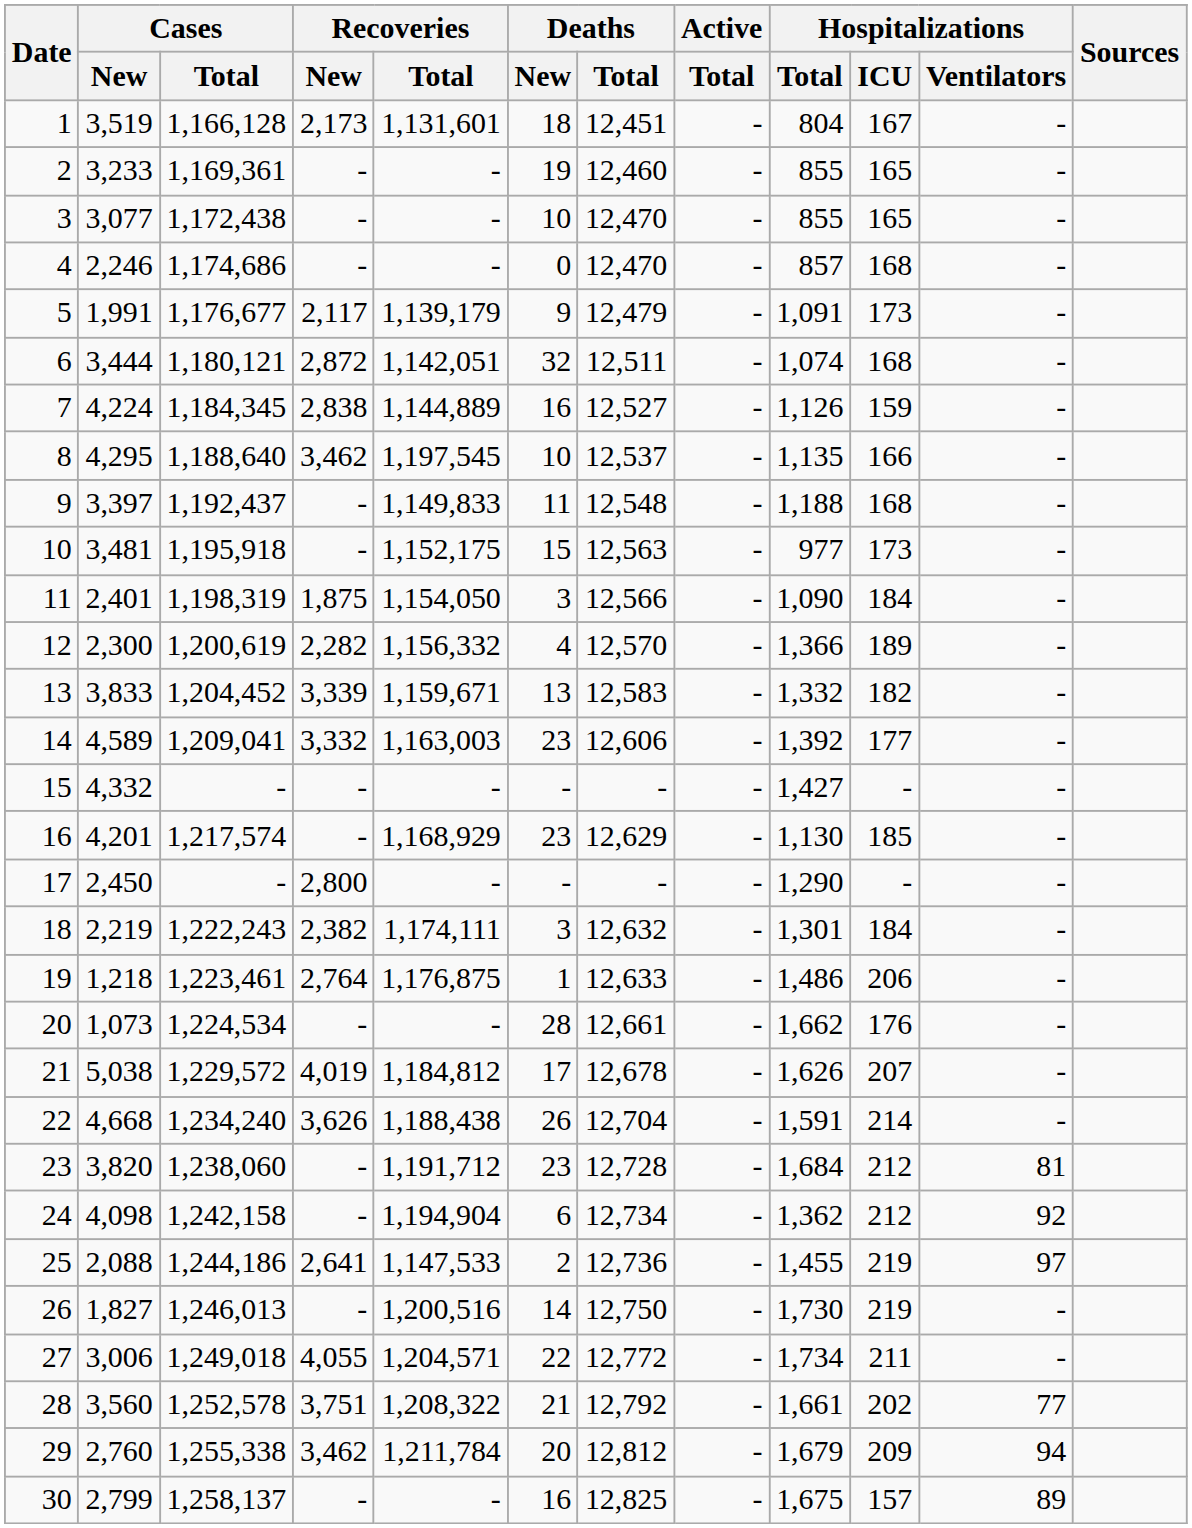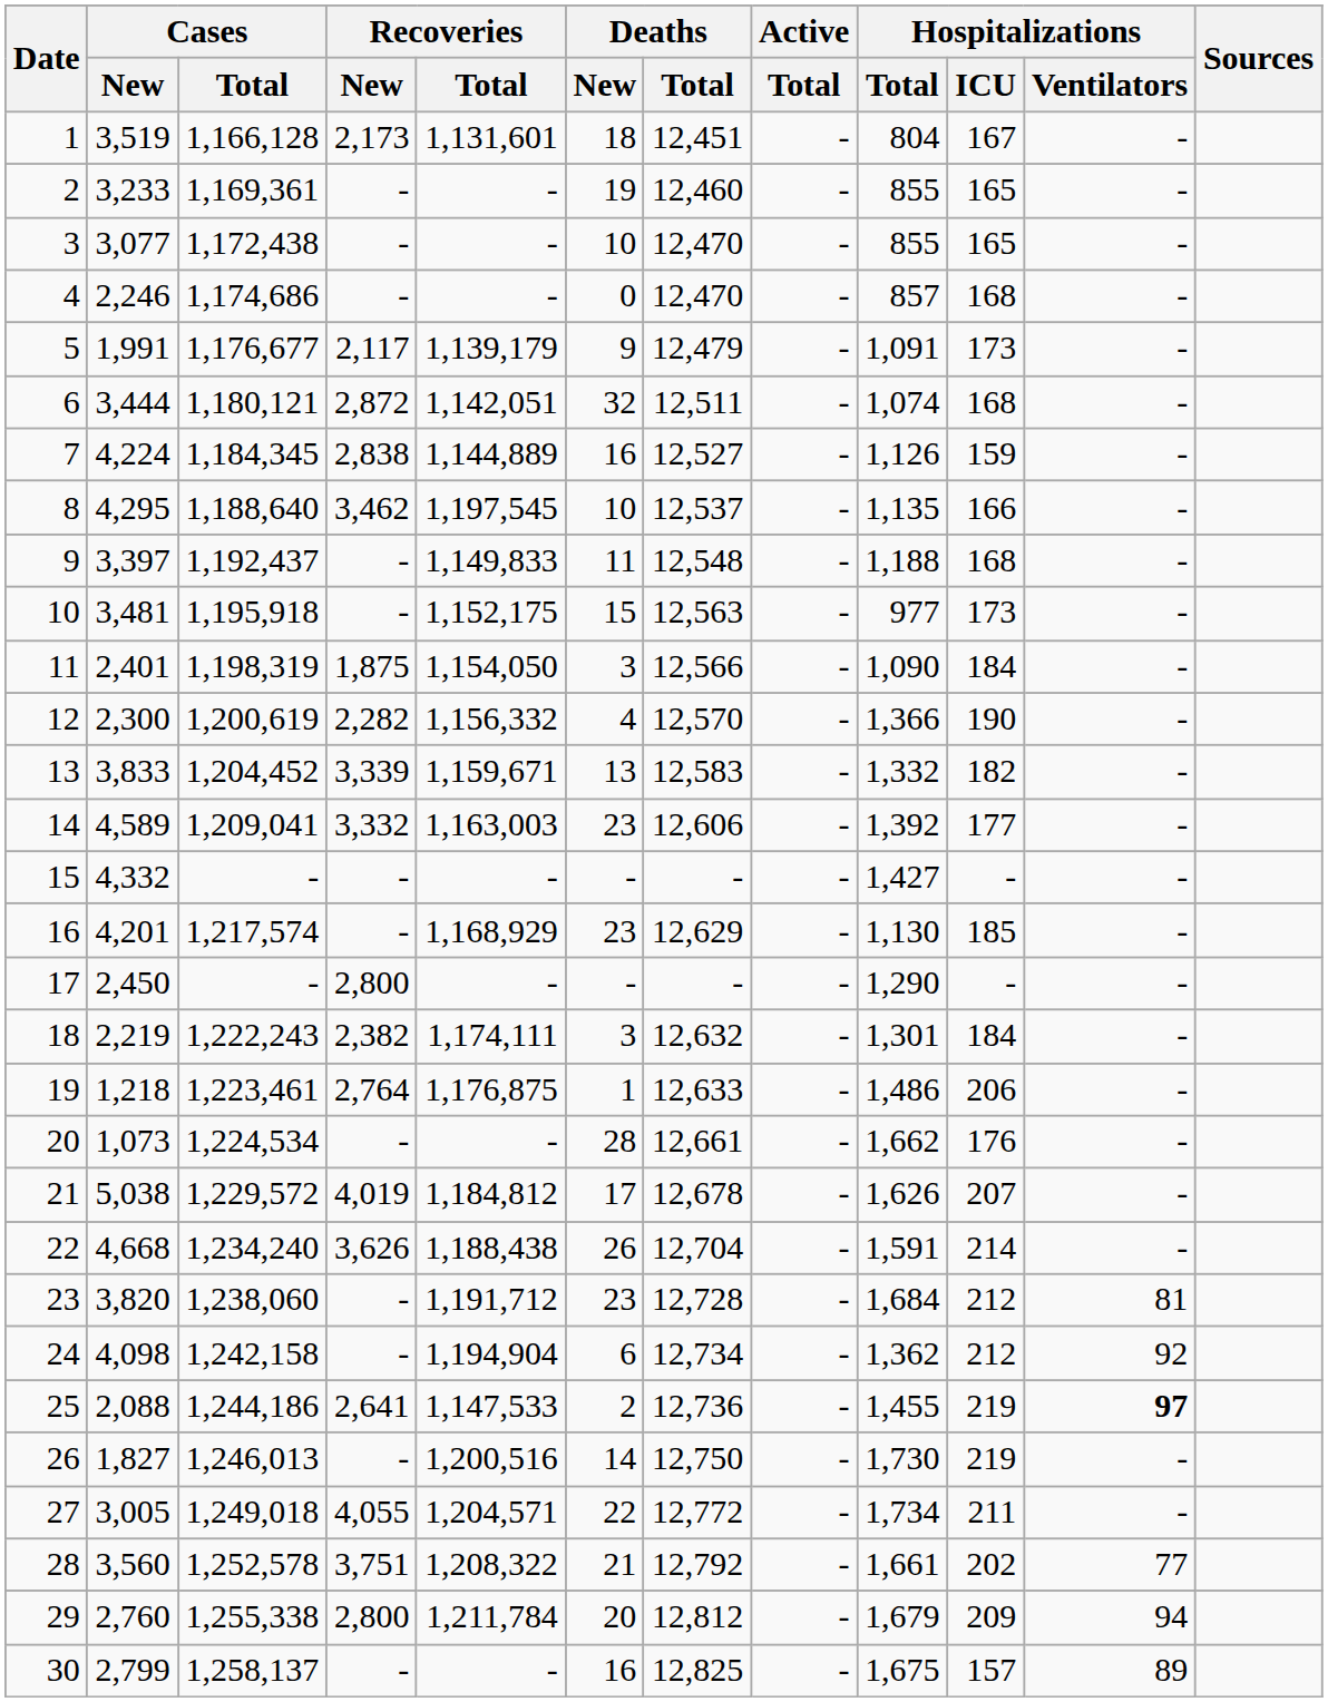12 | Hospitalizations / ICU: 189 -> 190
25 | Hospitalizations / Ventilators: normal -> bold
27 | Cases / New: 3,006 -> 3,005
29 | Recoveries / New: 3,462 -> 2,800
